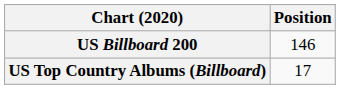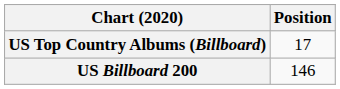rows swapped: US Billboard 200 <-> US Top Country Albums (Billboard)
